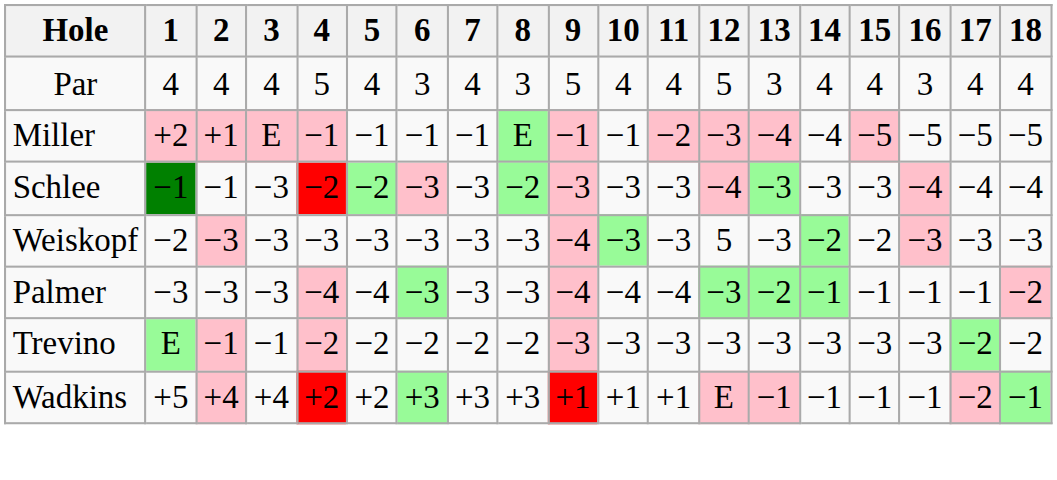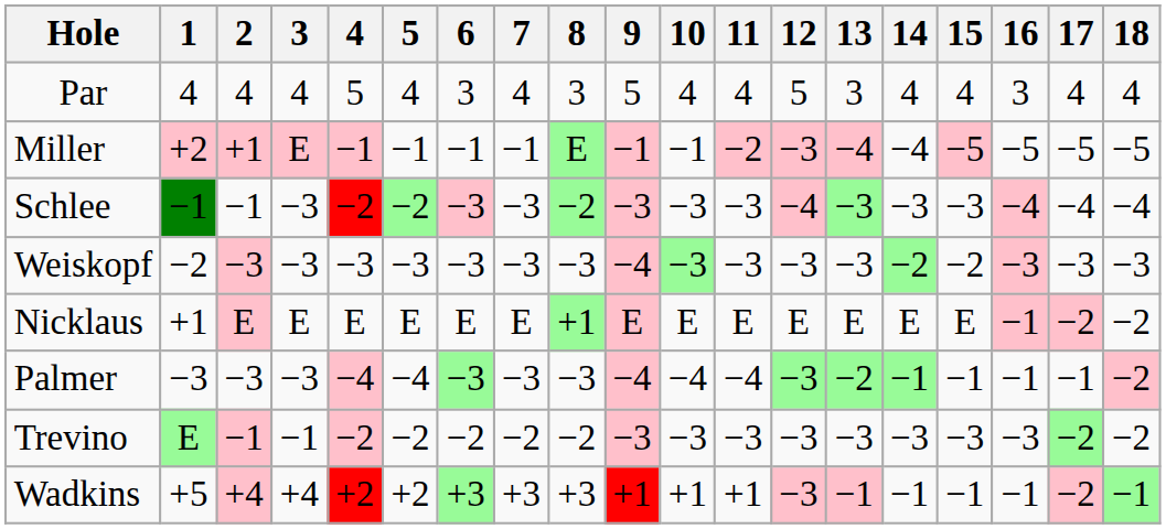Weiskopf | 12: 5 -> −3
+ row: Nicklaus | +1 | E | E | E | E | E | E | +1 | E | E | E | E | E | E | E | −1 | −2 | −2
Wadkins | 12: E -> −3
